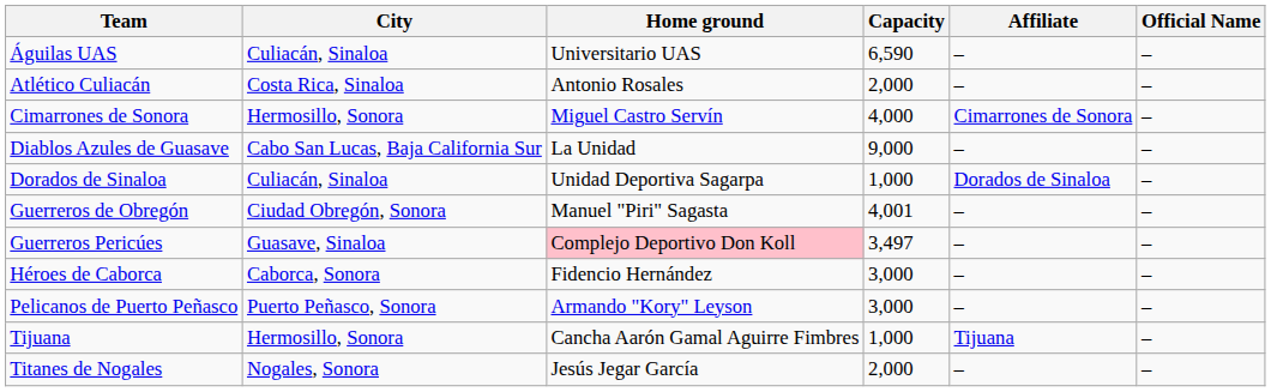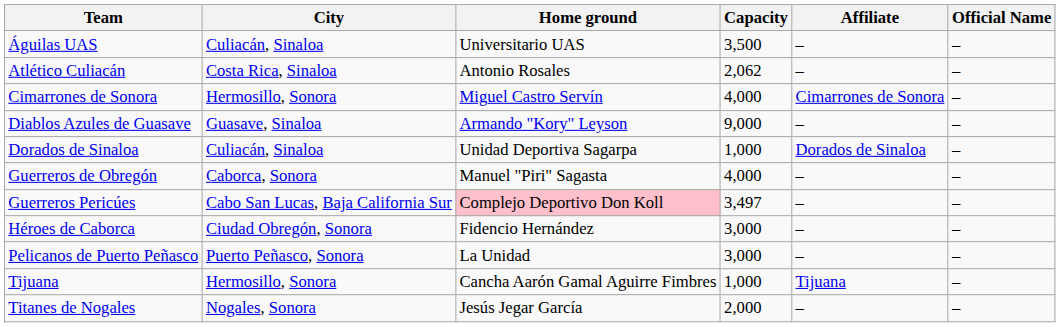Águilas UAS | Capacity: 6,590 -> 3,500
Atlético Culiacán | Capacity: 2,000 -> 2,062
Diablos Azules de Guasave | City: Cabo San Lucas, Baja California Sur -> Guasave, Sinaloa
Diablos Azules de Guasave | Home ground: La Unidad -> Armando "Kory" Leyson
Guerreros de Obregón | City: Ciudad Obregón, Sonora -> Caborca, Sonora
Guerreros de Obregón | Capacity: 4,001 -> 4,000
Guerreros Pericúes | City: Guasave, Sinaloa -> Cabo San Lucas, Baja California Sur
Héroes de Caborca | City: Caborca, Sonora -> Ciudad Obregón, Sonora
Pelicanos de Puerto Peñasco | Home ground: Armando "Kory" Leyson -> La Unidad
